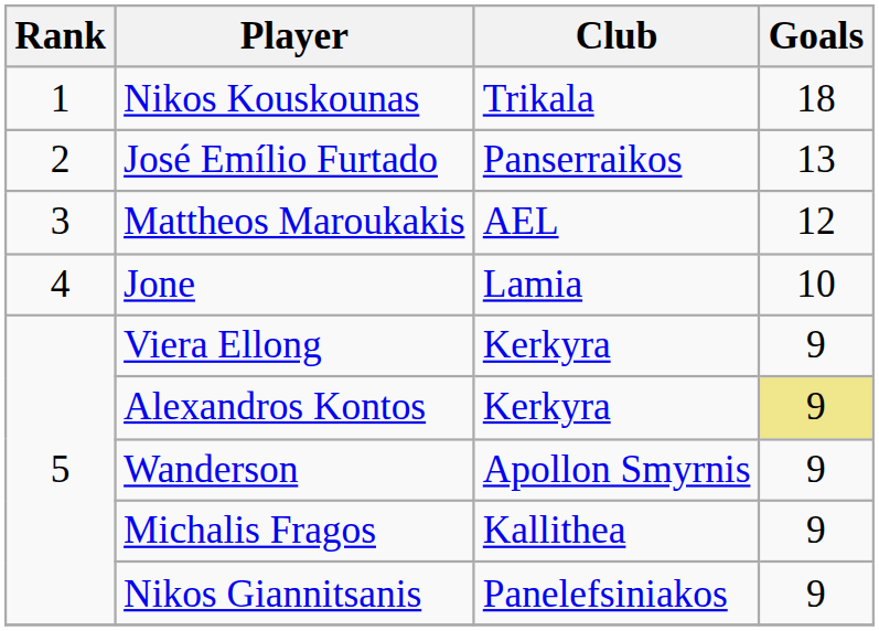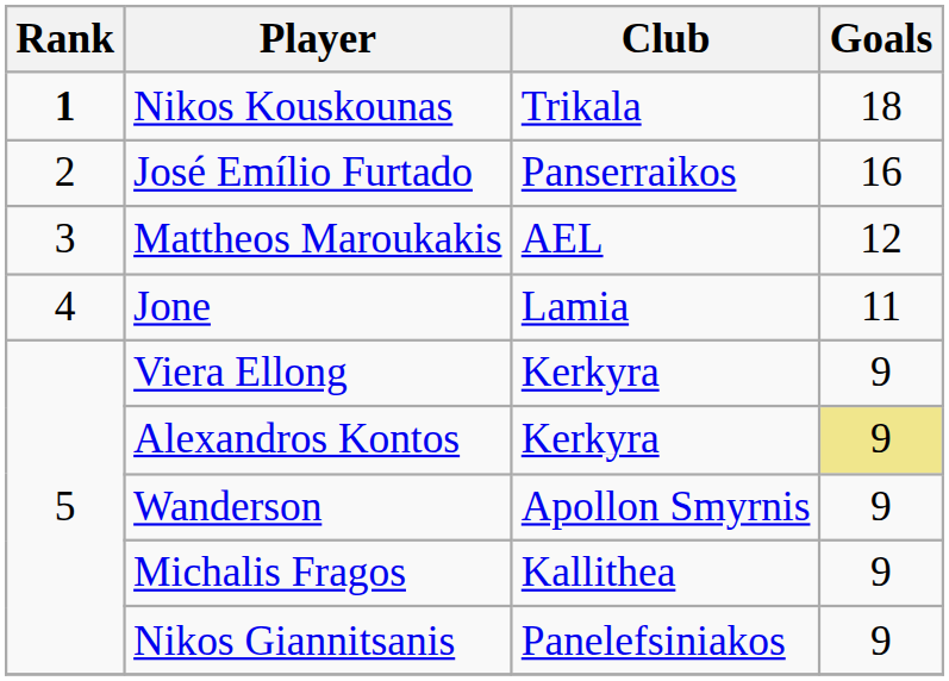Nikos Kouskounas | Rank: normal -> bold
José Emílio Furtado | Goals: 13 -> 16
Jone | Goals: 10 -> 11
